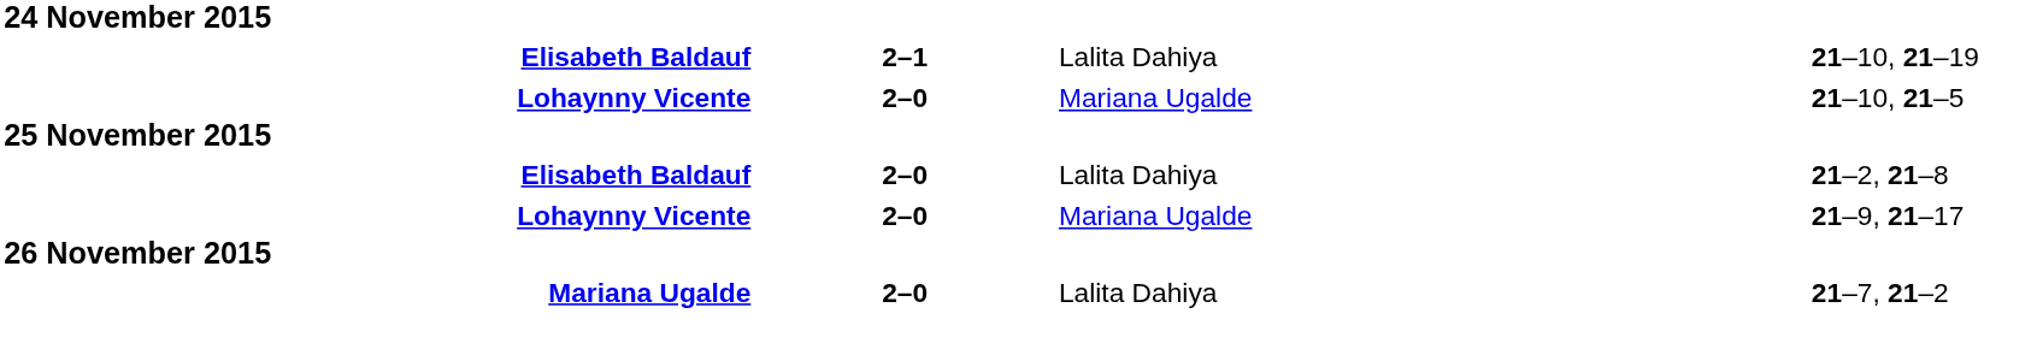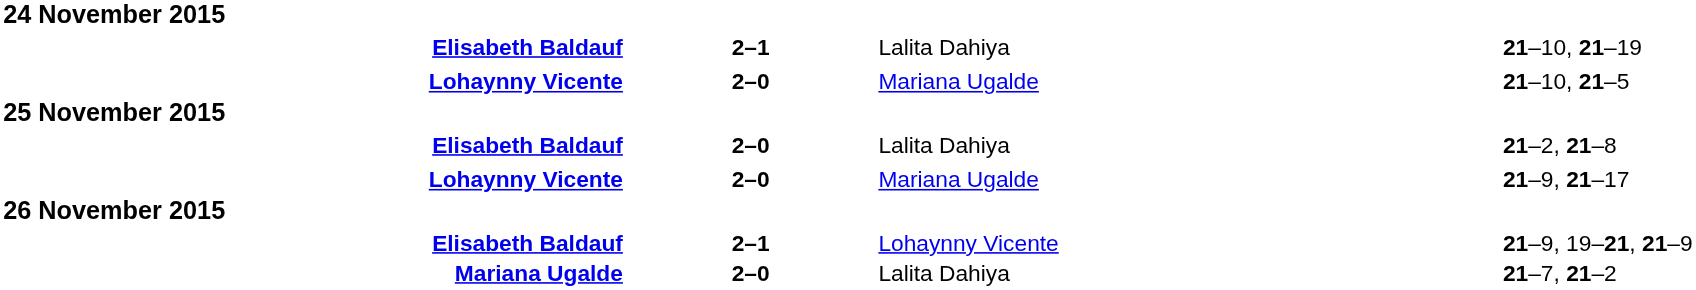+ row: Elisabeth Baldauf | 2–1 | Lohaynny Vicente | 21–9, 19–21, 21–9
